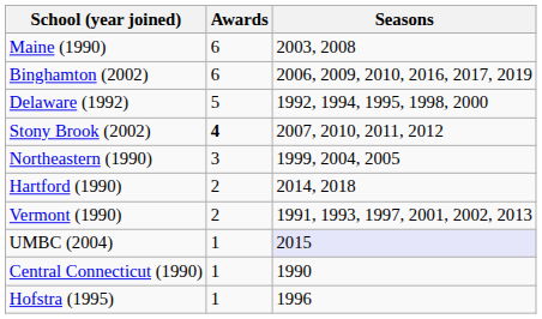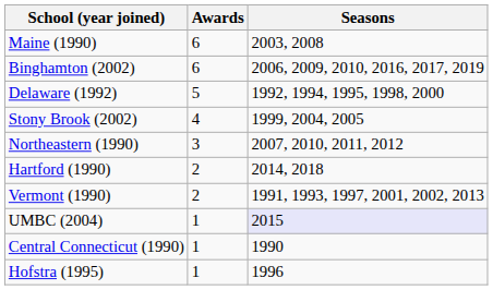Stony Brook (2002) | Awards: bold -> normal
Stony Brook (2002) | Seasons: 2007, 2010, 2011, 2012 -> 1999, 2004, 2005
Northeastern (1990) | Seasons: 1999, 2004, 2005 -> 2007, 2010, 2011, 2012
